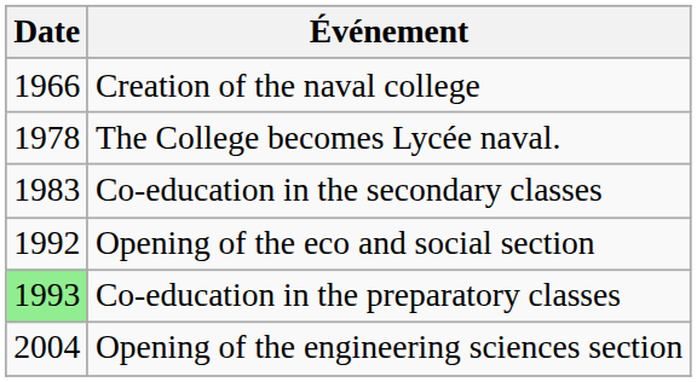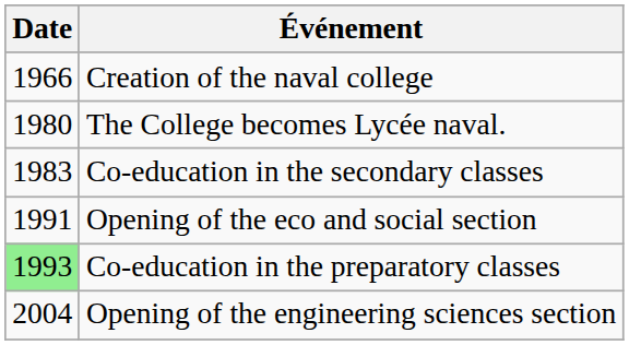The College becomes Lycée naval. | Date: 1978 -> 1980
Opening of the eco and social section | Date: 1992 -> 1991
